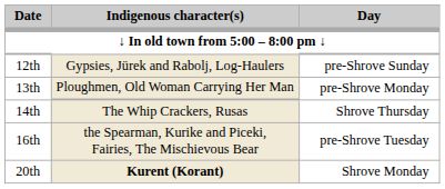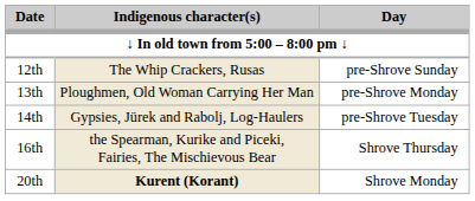12th | Indigenous character(s): Gypsies, Jürek and Rabolj, Log-Haulers -> The Whip Crackers, Rusas
14th | Indigenous character(s): The Whip Crackers, Rusas -> Gypsies, Jürek and Rabolj, Log-Haulers
14th | Day: Shrove Thursday -> pre-Shrove Tuesday
16th | Day: pre-Shrove Tuesday -> Shrove Thursday
